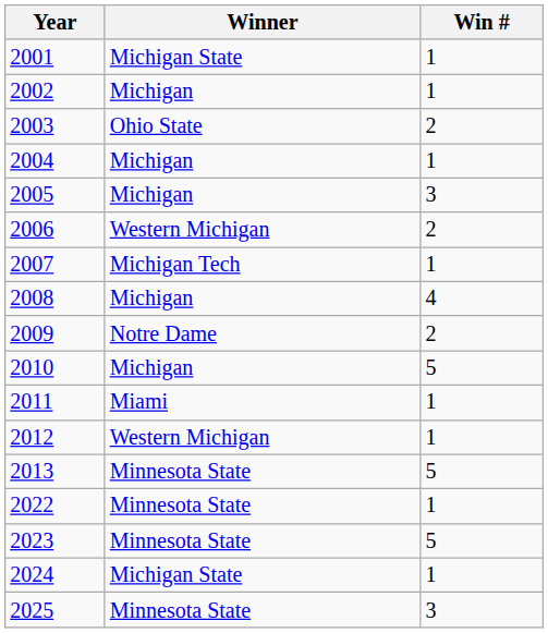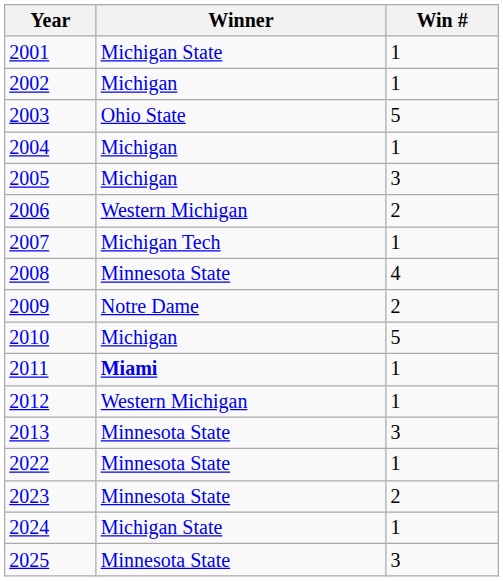2003 | Win #: 2 -> 5
2008 | Winner: Michigan -> Minnesota State
2011 | Winner: normal -> bold
2013 | Win #: 5 -> 3
2023 | Win #: 5 -> 2
